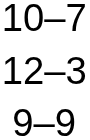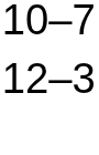- row: 9–9
